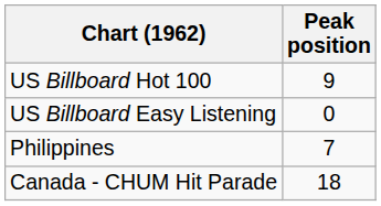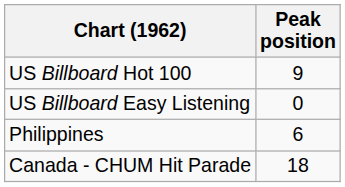Philippines | Peak position: 7 -> 6
